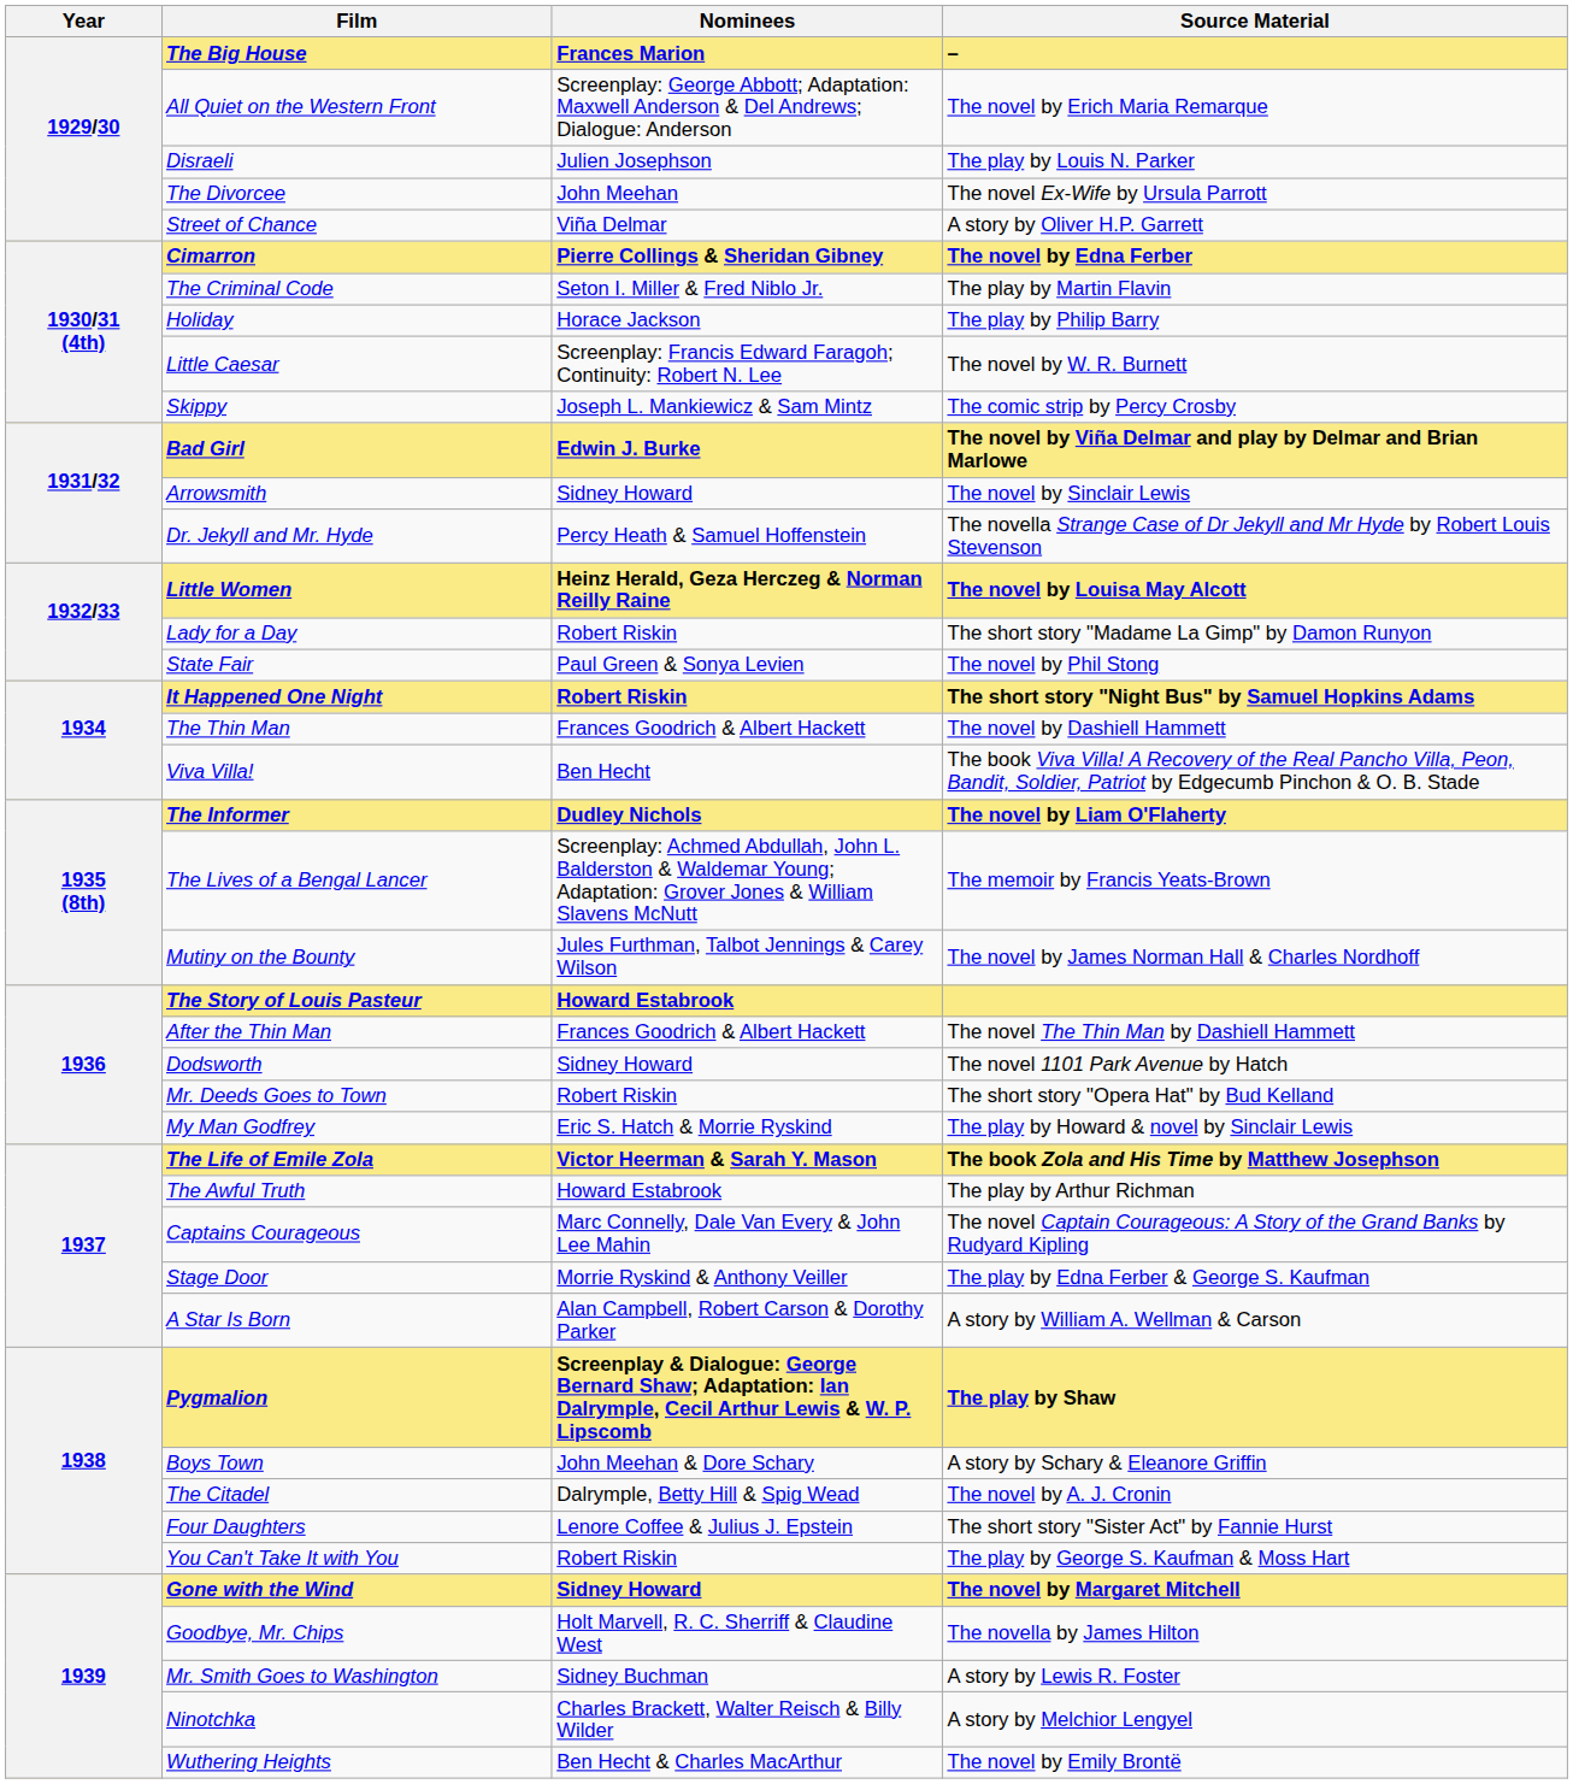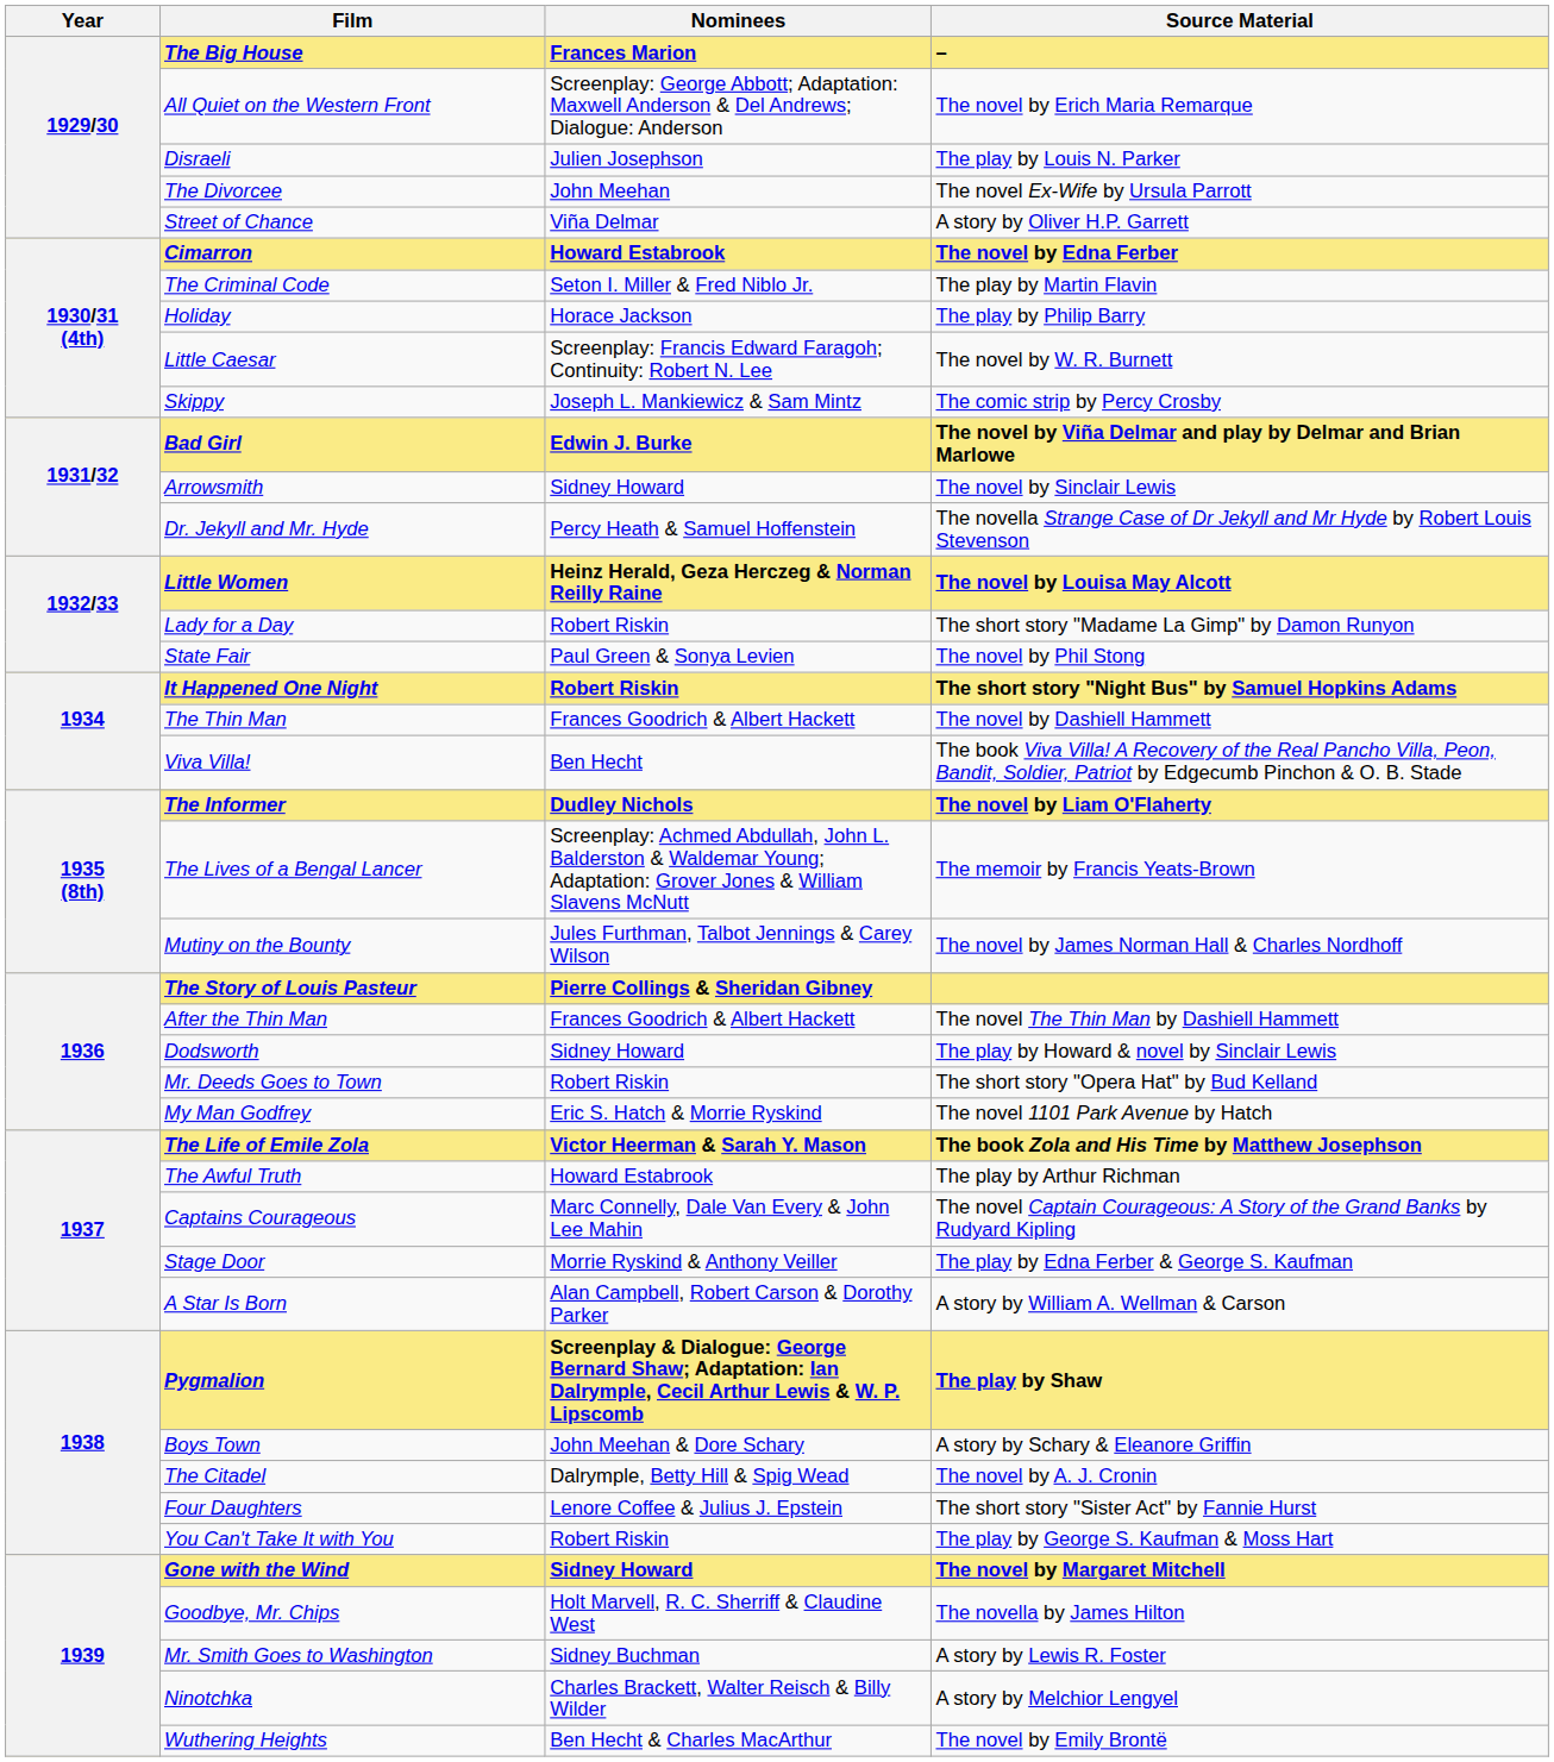Cimarron | Nominees: Pierre Collings & Sheridan Gibney -> Howard Estabrook
The Story of Louis Pasteur | Nominees: Howard Estabrook -> Pierre Collings & Sheridan Gibney
Dodsworth | Source Material: The novel 1101 Park Avenue by Hatch -> The play by Howard & novel by Sinclair Lewis
My Man Godfrey | Source Material: The play by Howard & novel by Sinclair Lewis -> The novel 1101 Park Avenue by Hatch
